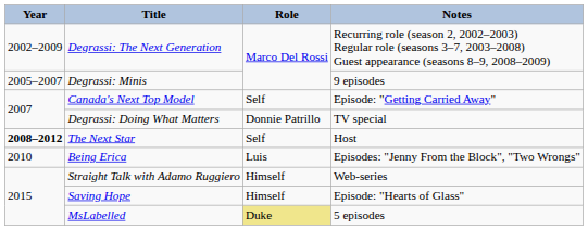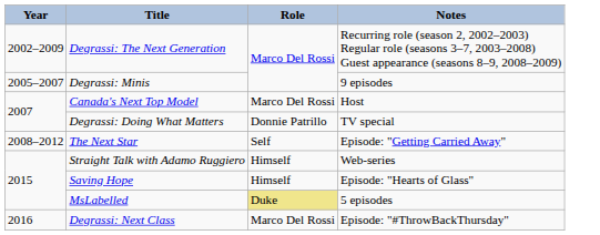Canada's Next Top Model | Role: Self -> Marco Del Rossi
Canada's Next Top Model | Notes: Episode: "Getting Carried Away" -> Host
The Next Star | Year: bold -> normal
The Next Star | Notes: Host -> Episode: "Getting Carried Away"
- row: 2010 | Being Erica | Luis | Episodes: "Jenny From the Block", "Two Wrongs"
+ row: 2016 | Degrassi: Next Class | Marco Del Rossi | Episode: "#ThrowBackThursday"
